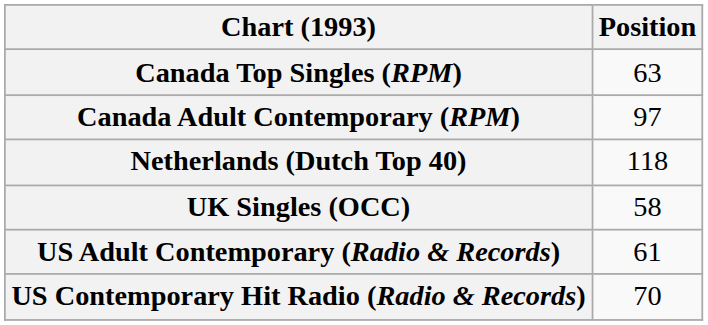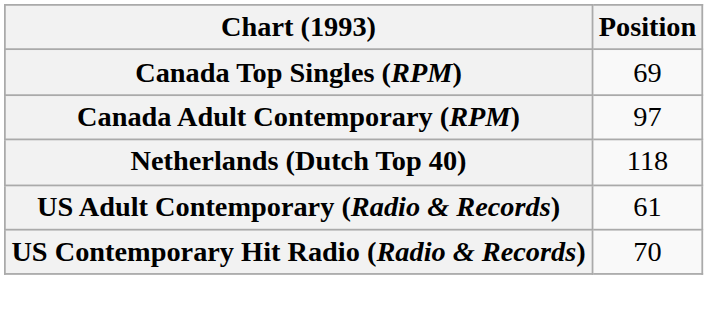Canada Top Singles (RPM) | Position: 63 -> 69
- row: UK Singles (OCC) | 58
